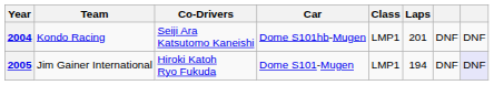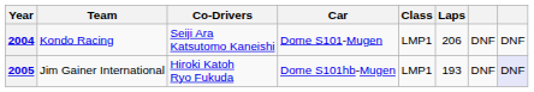2004 | Car: Dome S101hb-Mugen -> Dome S101-Mugen
2004 | Laps: 201 -> 206
2005 | Car: Dome S101-Mugen -> Dome S101hb-Mugen
2005 | Laps: 194 -> 193
